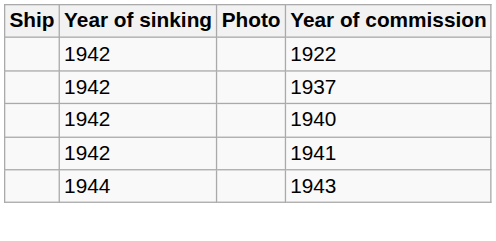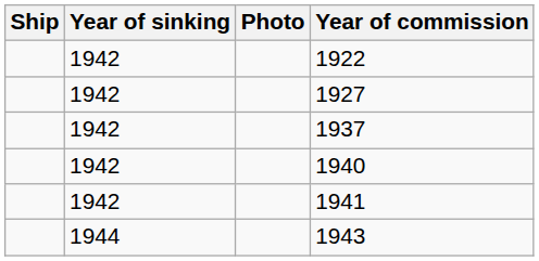+ row: 1942 | 1927
